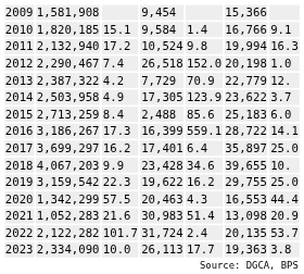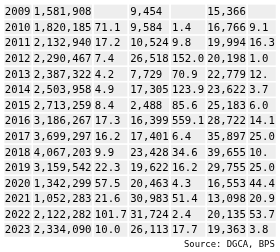2010 | column 3: 15.1 -> 71.1
